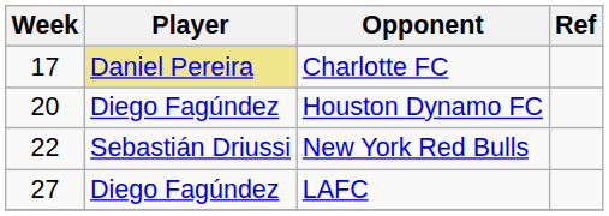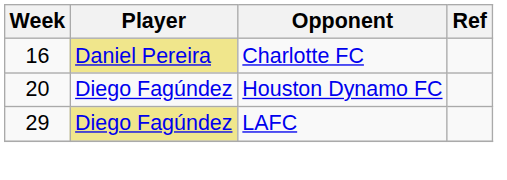Charlotte FC | Week: 17 -> 16
- row: 22 | Sebastián Driussi | New York Red Bulls
LAFC | Week: 27 -> 29
LAFC | Player: no background -> khaki background
